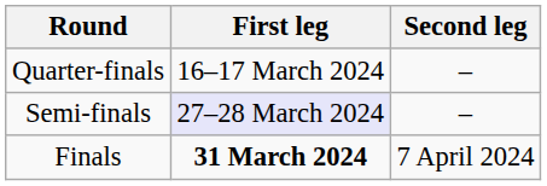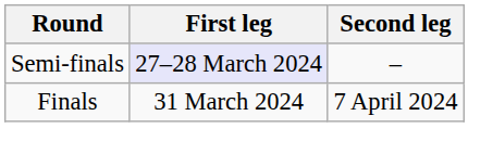- row: Quarter-finals | 16–17 March 2024 | –
Finals | First leg: bold -> normal
